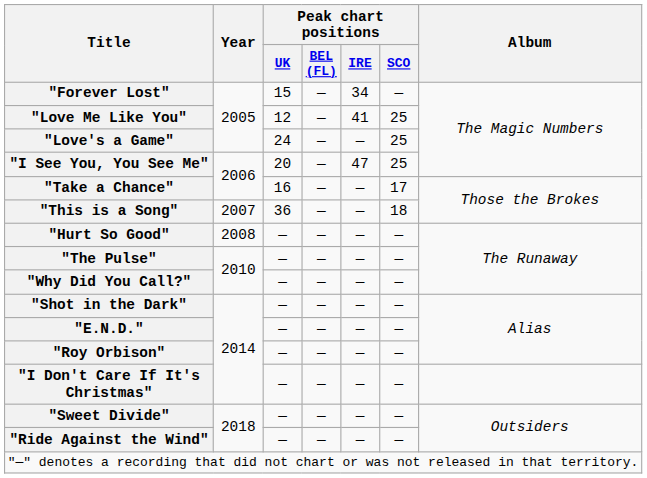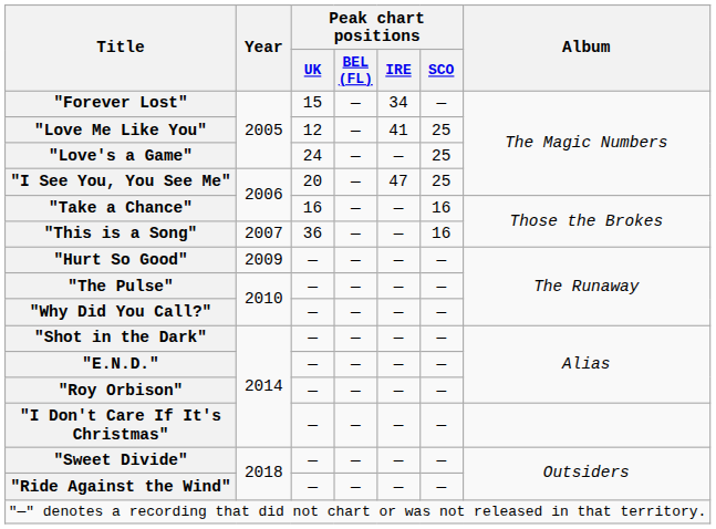"Take a Chance" | Peak chart positions / SCO: 17 -> 16
"This is a Song" | Peak chart positions / SCO: 18 -> 16
"Hurt So Good" | Year: 2008 -> 2009
